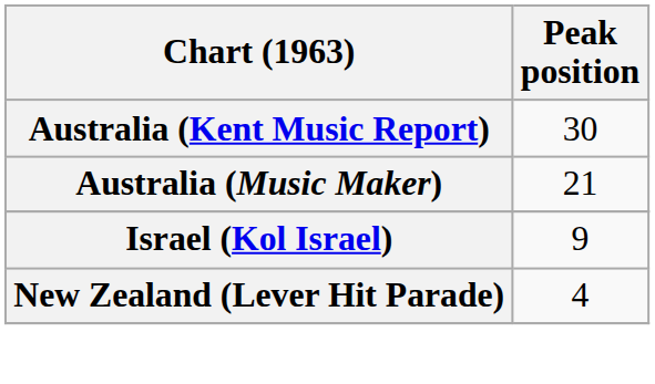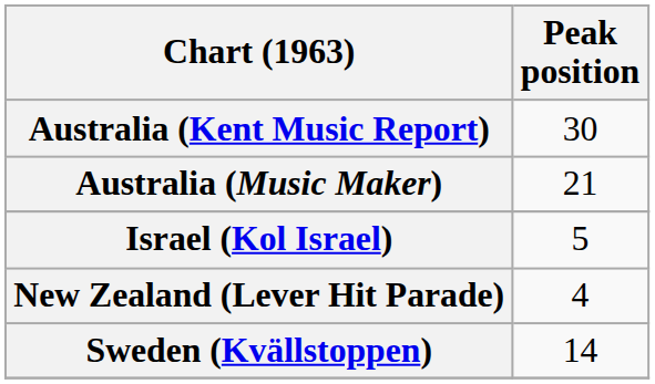Israel (Kol Israel) | Peak position: 9 -> 5
+ row: Sweden (Kvällstoppen) | 14
